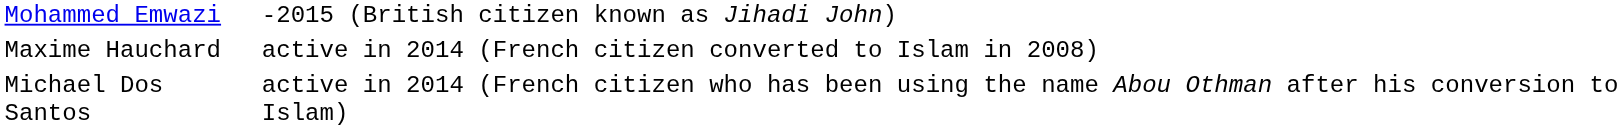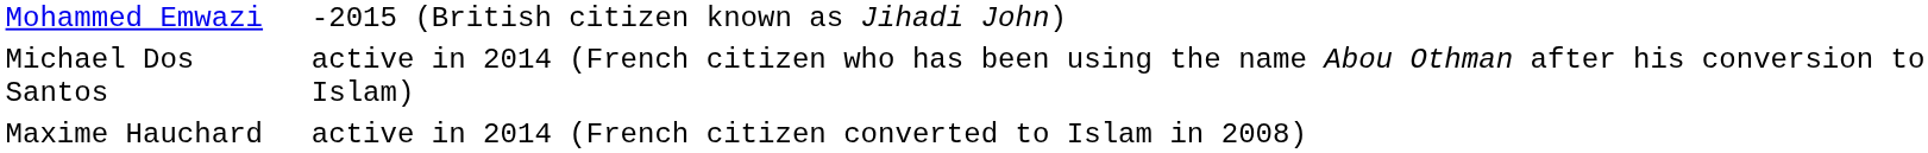rows swapped: Maxime Hauchard <-> Michael Dos Santos
